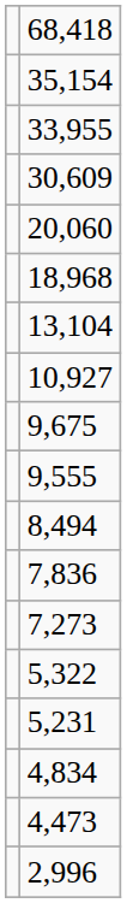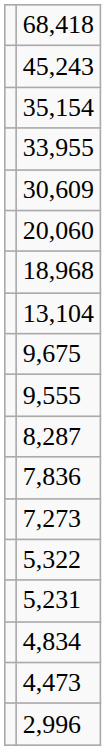+ row: 45,243
- row: 10,927
- row: 8,494
+ row: 8,287
